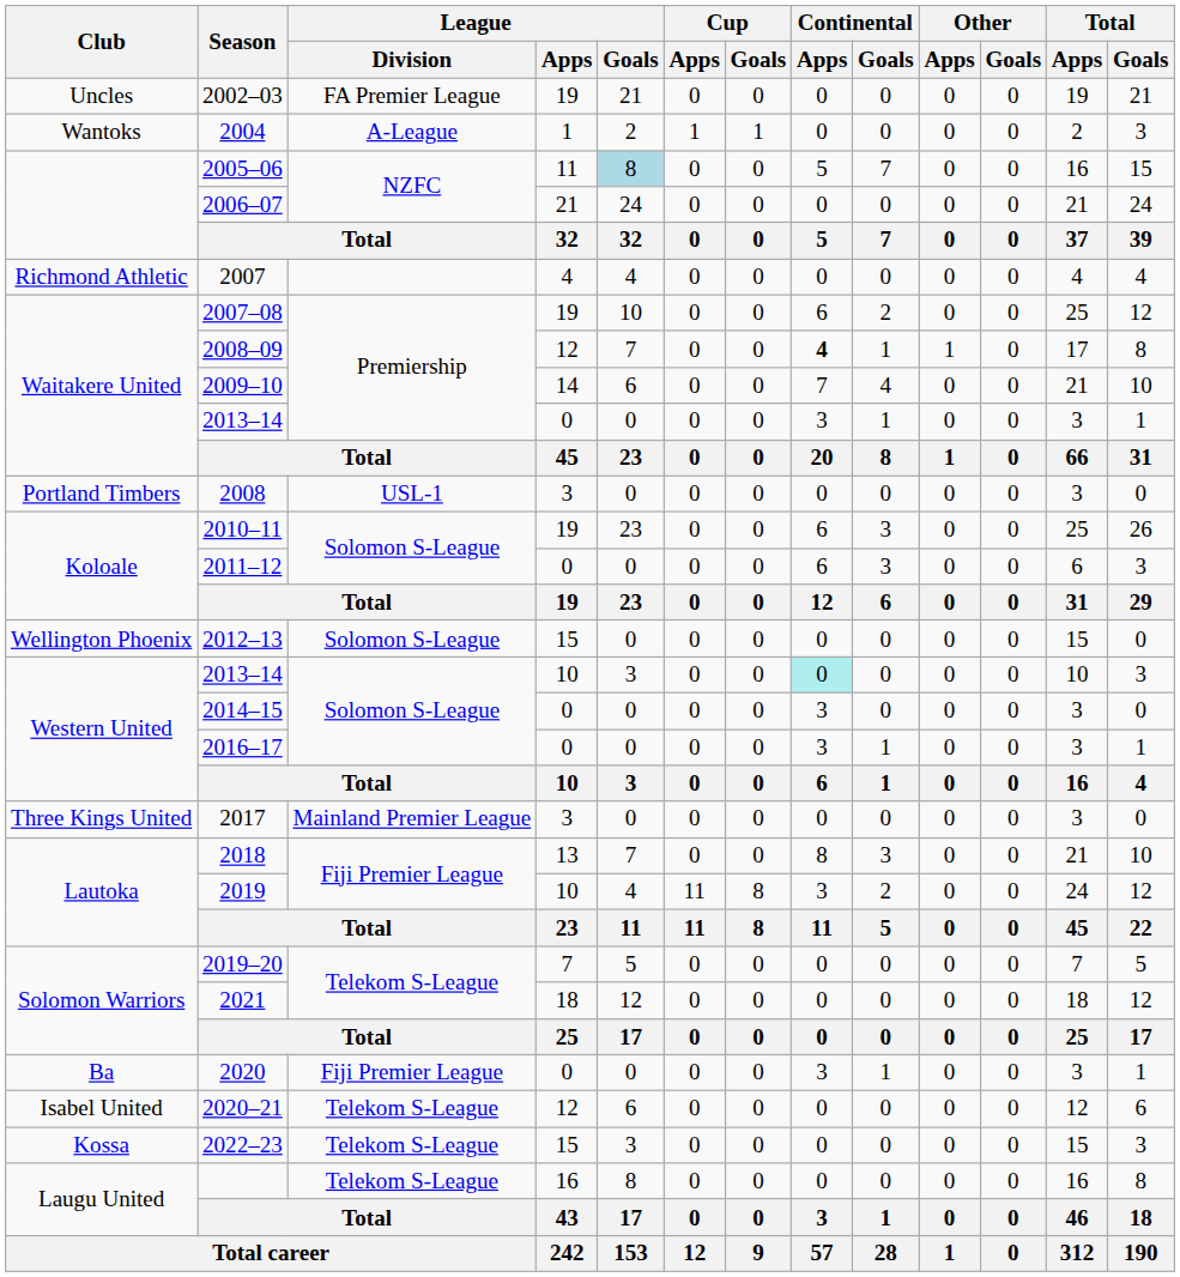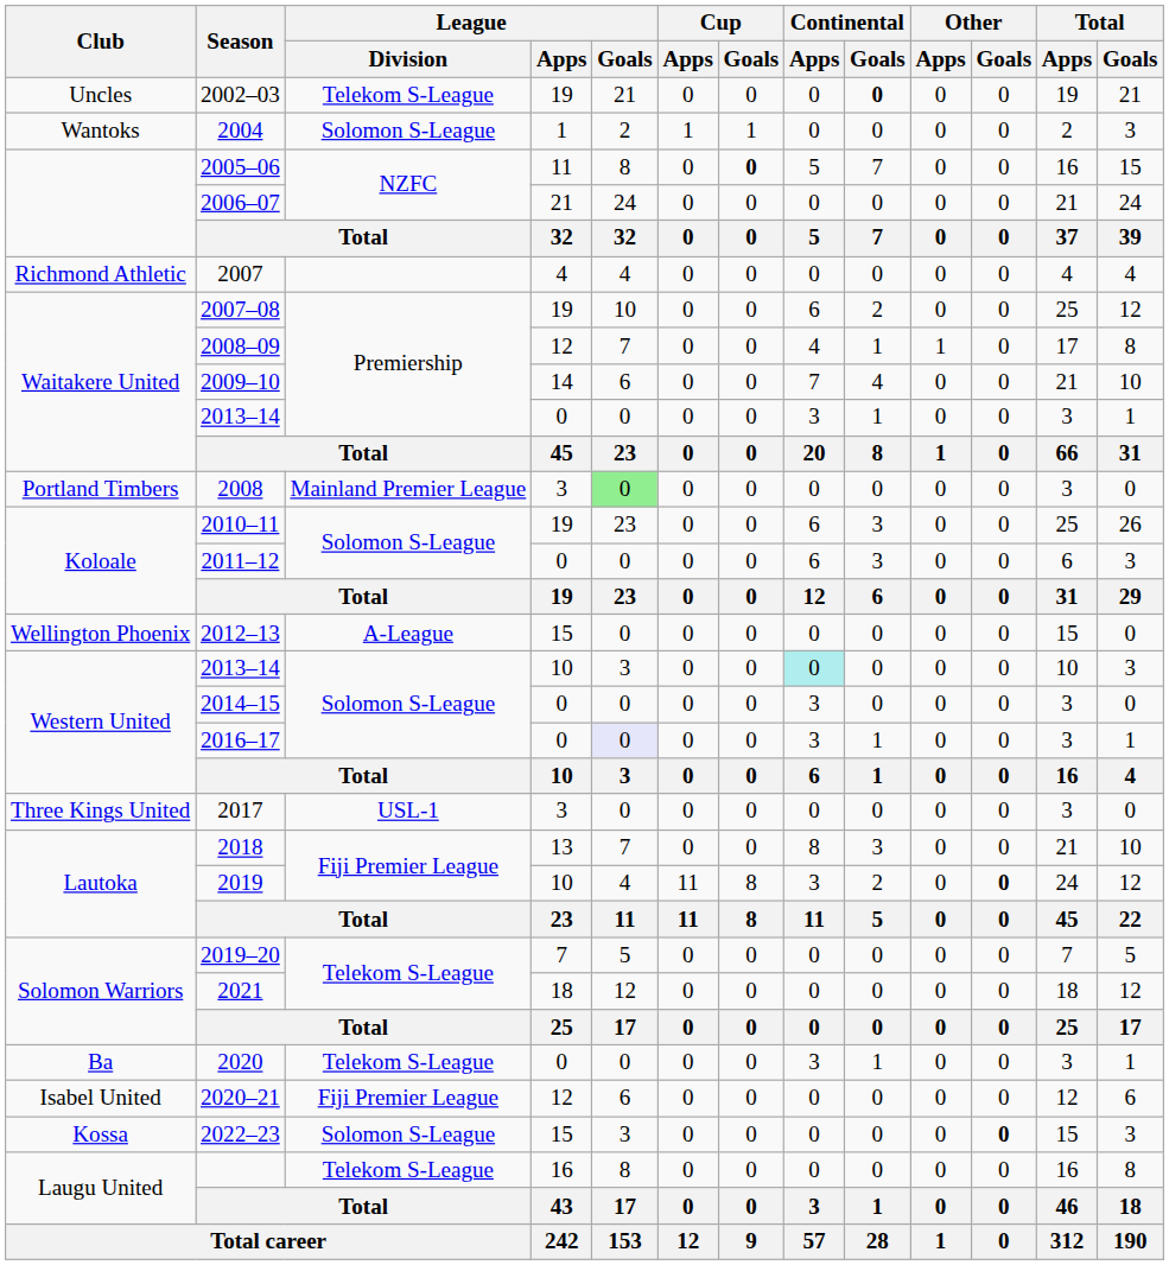2002–03 | League / Division: FA Premier League -> Telekom S-League
2002–03 | Continental / Goals: normal -> bold
2004 | League / Division: A-League -> Solomon S-League
2005–06 | League / Goals: lightblue background -> no background
2005–06 | Cup / Goals: normal -> bold
2008–09 | Continental / Apps: bold -> normal
2008 | League / Division: USL-1 -> Mainland Premier League
2008 | League / Goals: no background -> lightgreen background
2012–13 | League / Division: Solomon S-League -> A-League
2016–17 | League / Goals: no background -> lavender background
2017 | League / Division: Mainland Premier League -> USL-1
2019 | Other / Goals: normal -> bold
2020 | League / Division: Fiji Premier League -> Telekom S-League
2020–21 | League / Division: Telekom S-League -> Fiji Premier League
2022–23 | League / Division: Telekom S-League -> Solomon S-League
2022–23 | Other / Goals: normal -> bold
